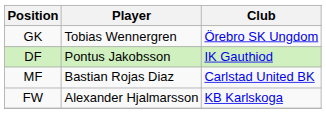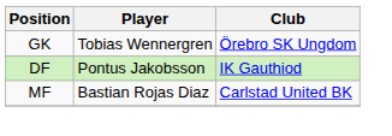- row: FW | Alexander Hjalmarsson | KB Karlskoga
